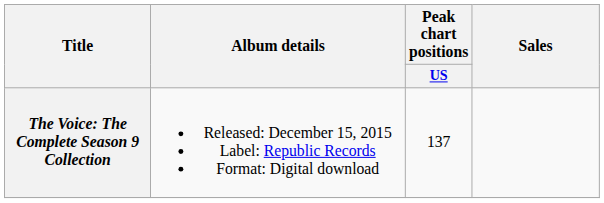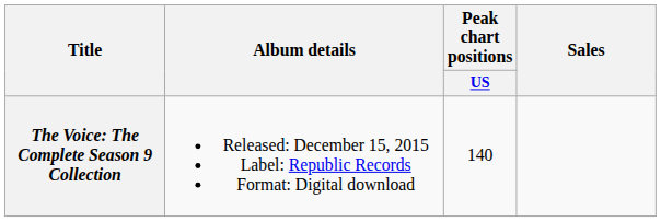The Voice: The Complete Season 9 Collection | Peak chart positions / US: 137 -> 140
